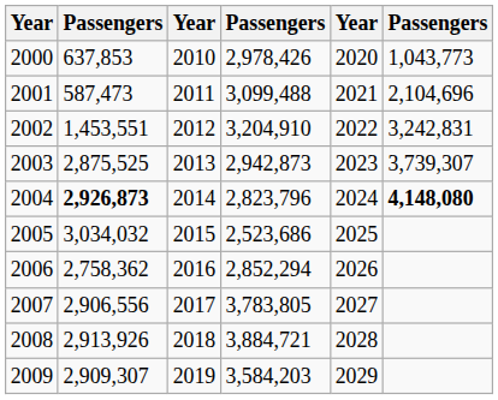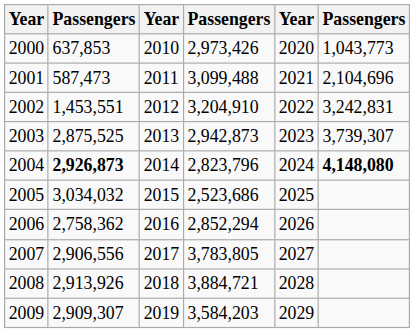2000 | column 4: 2,978,426 -> 2,973,426
